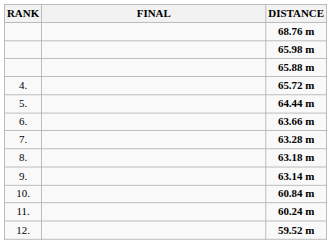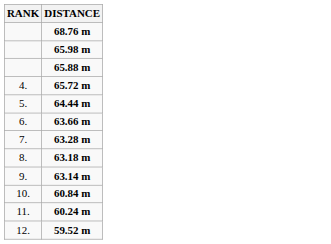- column: FINAL
